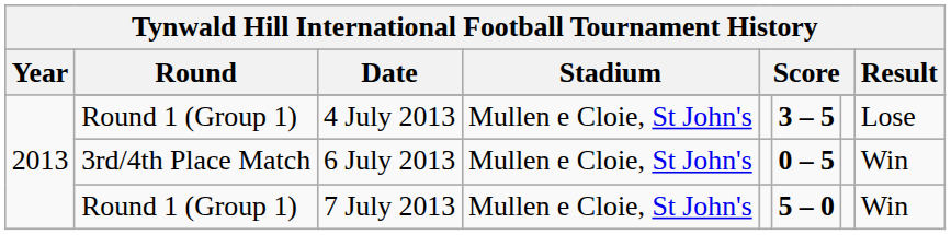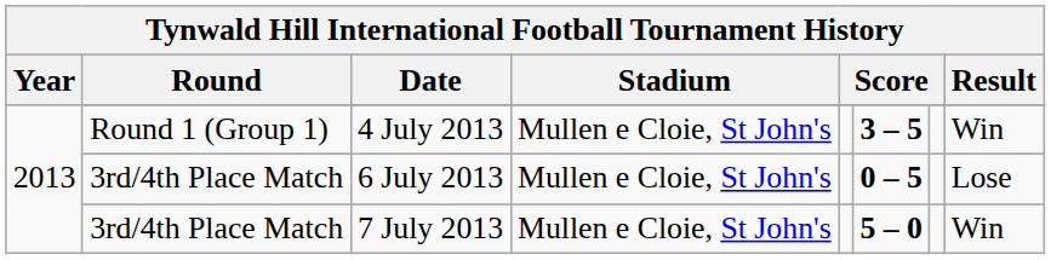4 July 2013 | Result: Lose -> Win
6 July 2013 | Result: Win -> Lose
7 July 2013 | Round: Round 1 (Group 1) -> 3rd/4th Place Match
